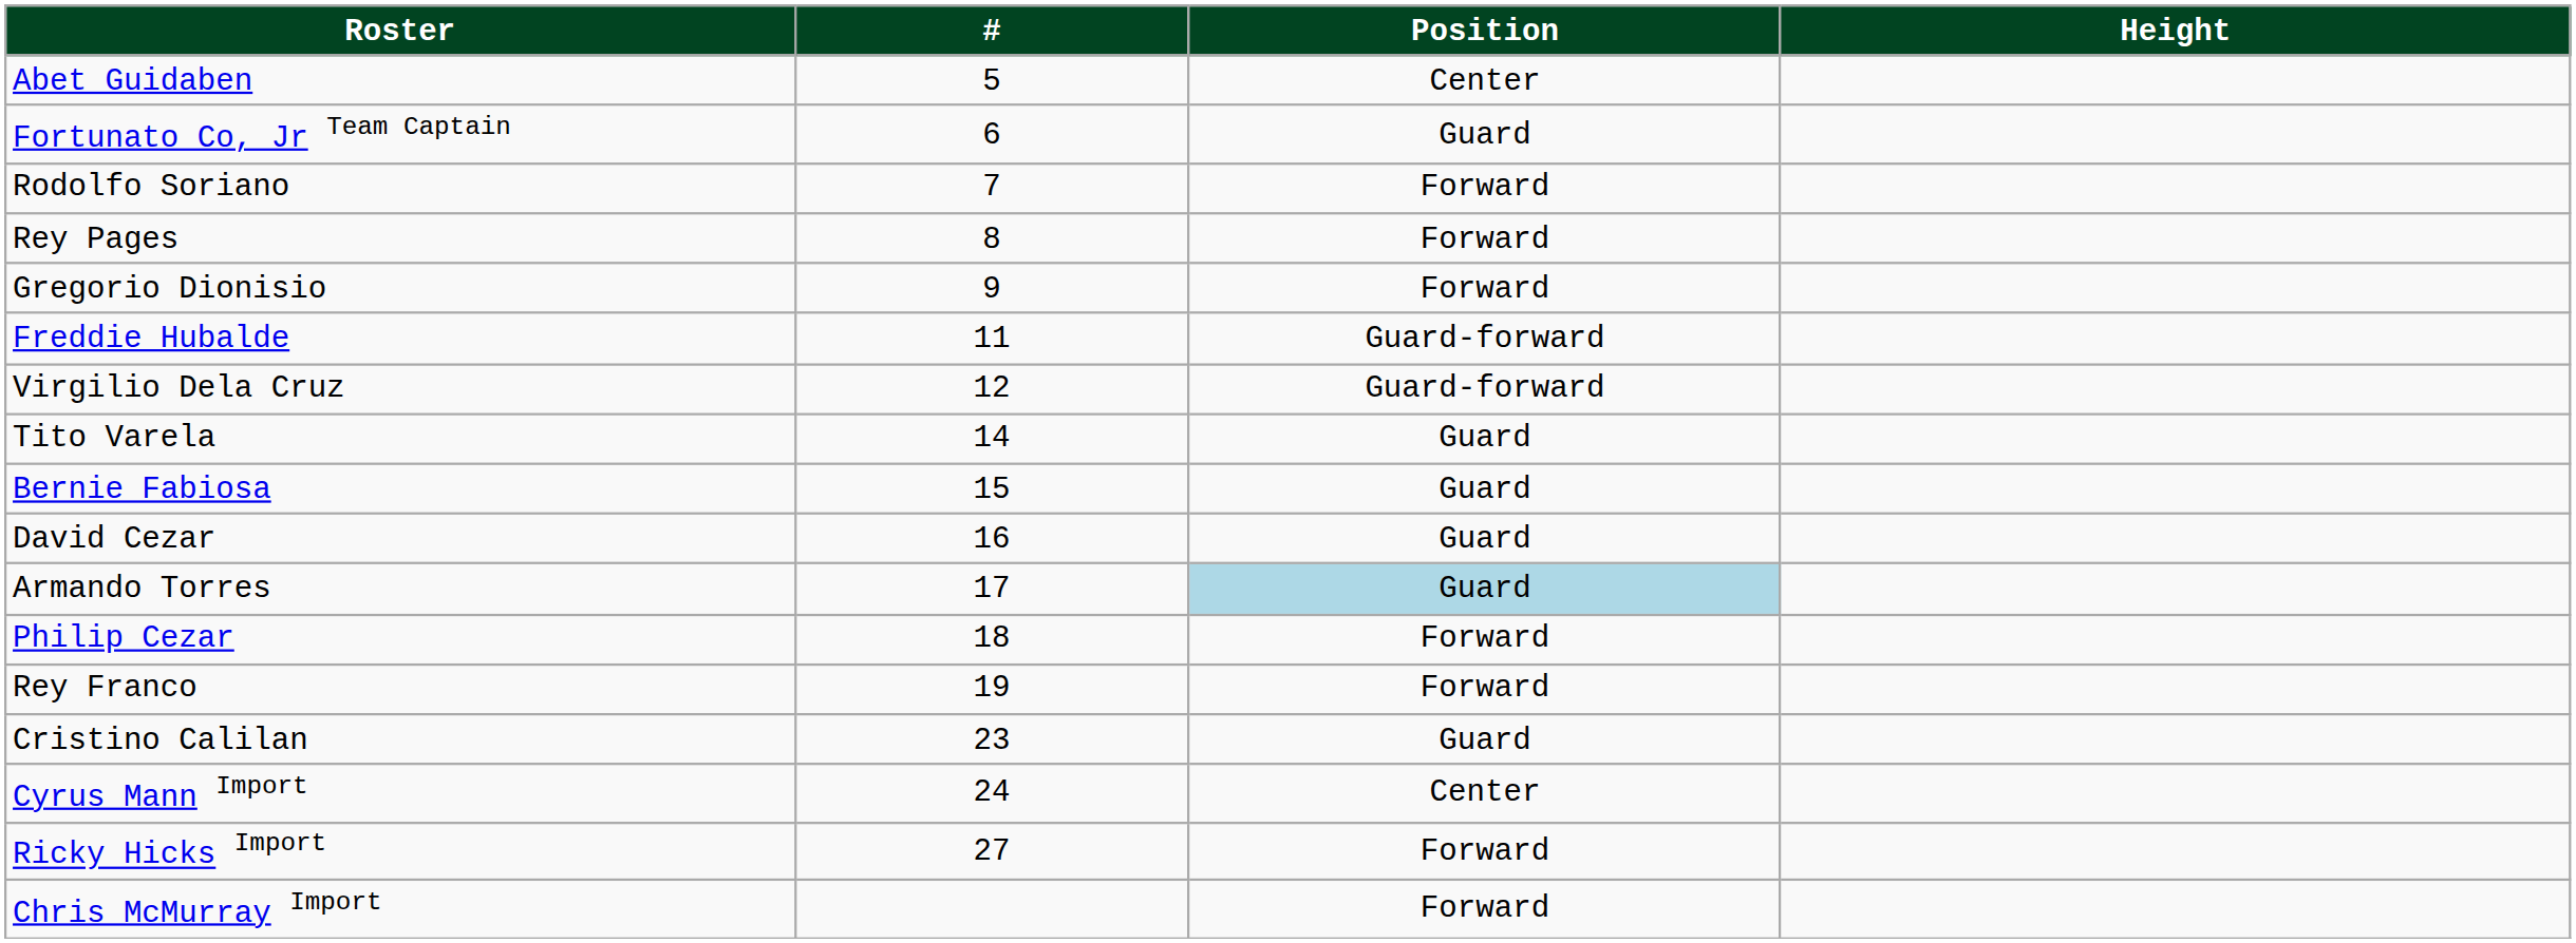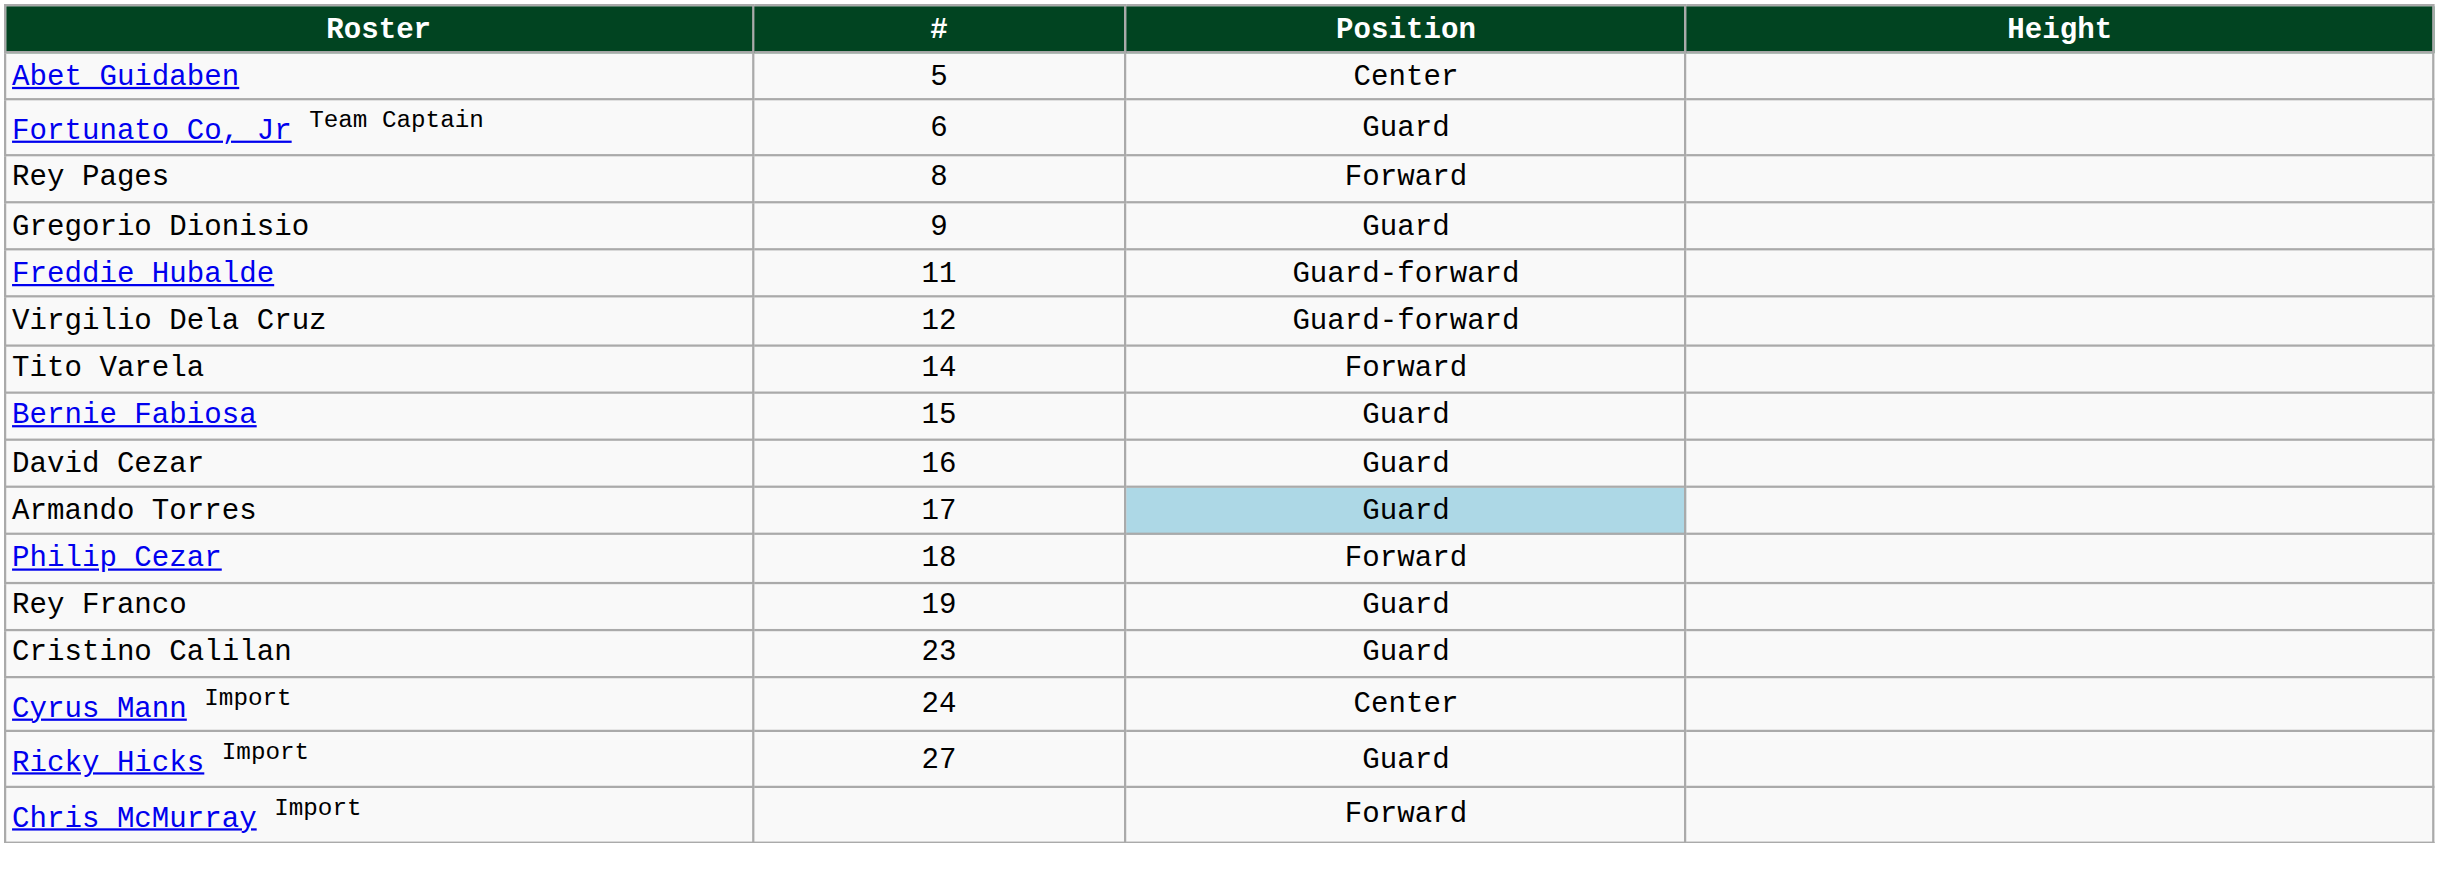- row: Rodolfo Soriano | 7 | Forward
Gregorio Dionisio | Position: Forward -> Guard
Tito Varela | Position: Guard -> Forward
Rey Franco | Position: Forward -> Guard
Ricky Hicks Import | Position: Forward -> Guard
